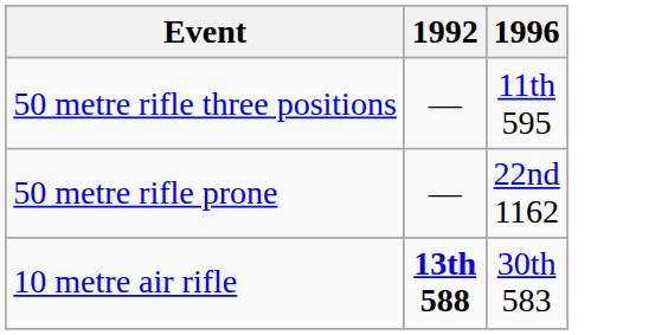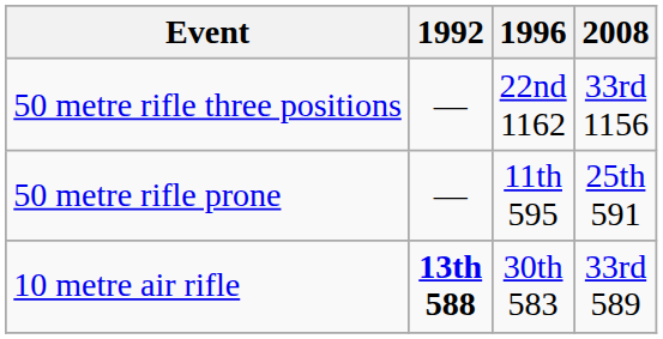+ column: 2008 | 33rd 1156 | 25th 591 | 33rd 589
50 metre rifle three positions | 1996: 11th 595 -> 22nd 1162
50 metre rifle prone | 1996: 22nd 1162 -> 11th 595
